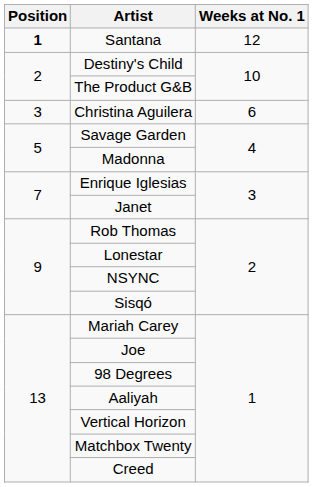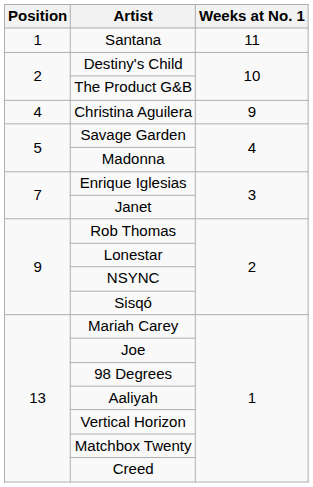Santana | Position: bold -> normal
Santana | Weeks at No. 1: 12 -> 11
Christina Aguilera | Position: 3 -> 4
Christina Aguilera | Weeks at No. 1: 6 -> 9
